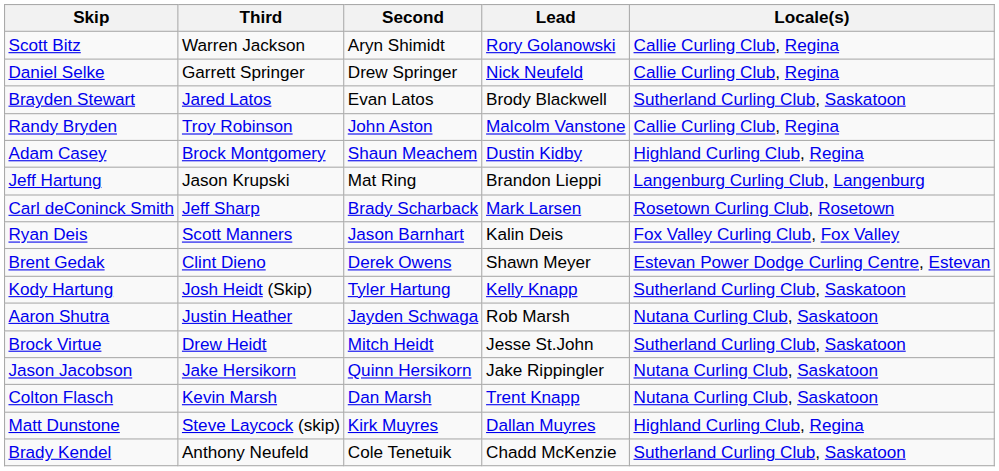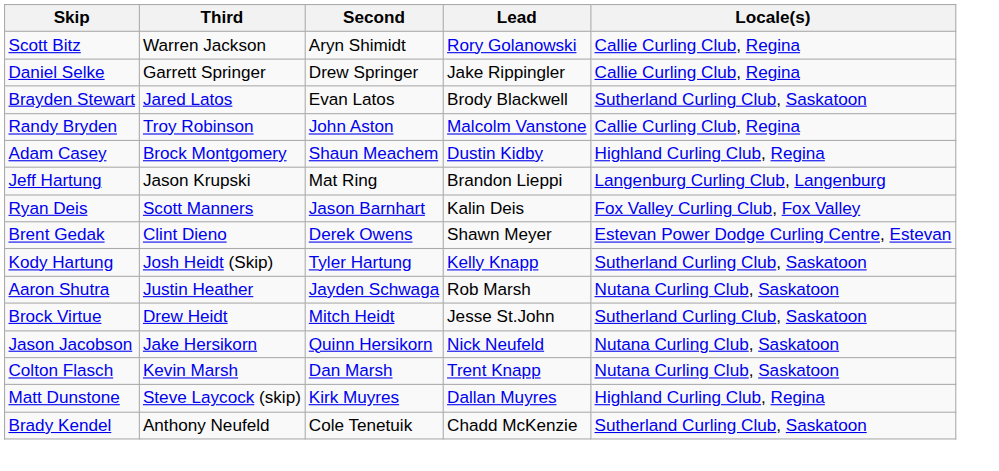Daniel Selke | Lead: Nick Neufeld -> Jake Rippingler
- row: Carl deConinck Smith | Jeff Sharp | Brady Scharback | Mark Larsen | Rosetown Curling Club, Rosetown
Jason Jacobson | Lead: Jake Rippingler -> Nick Neufeld
